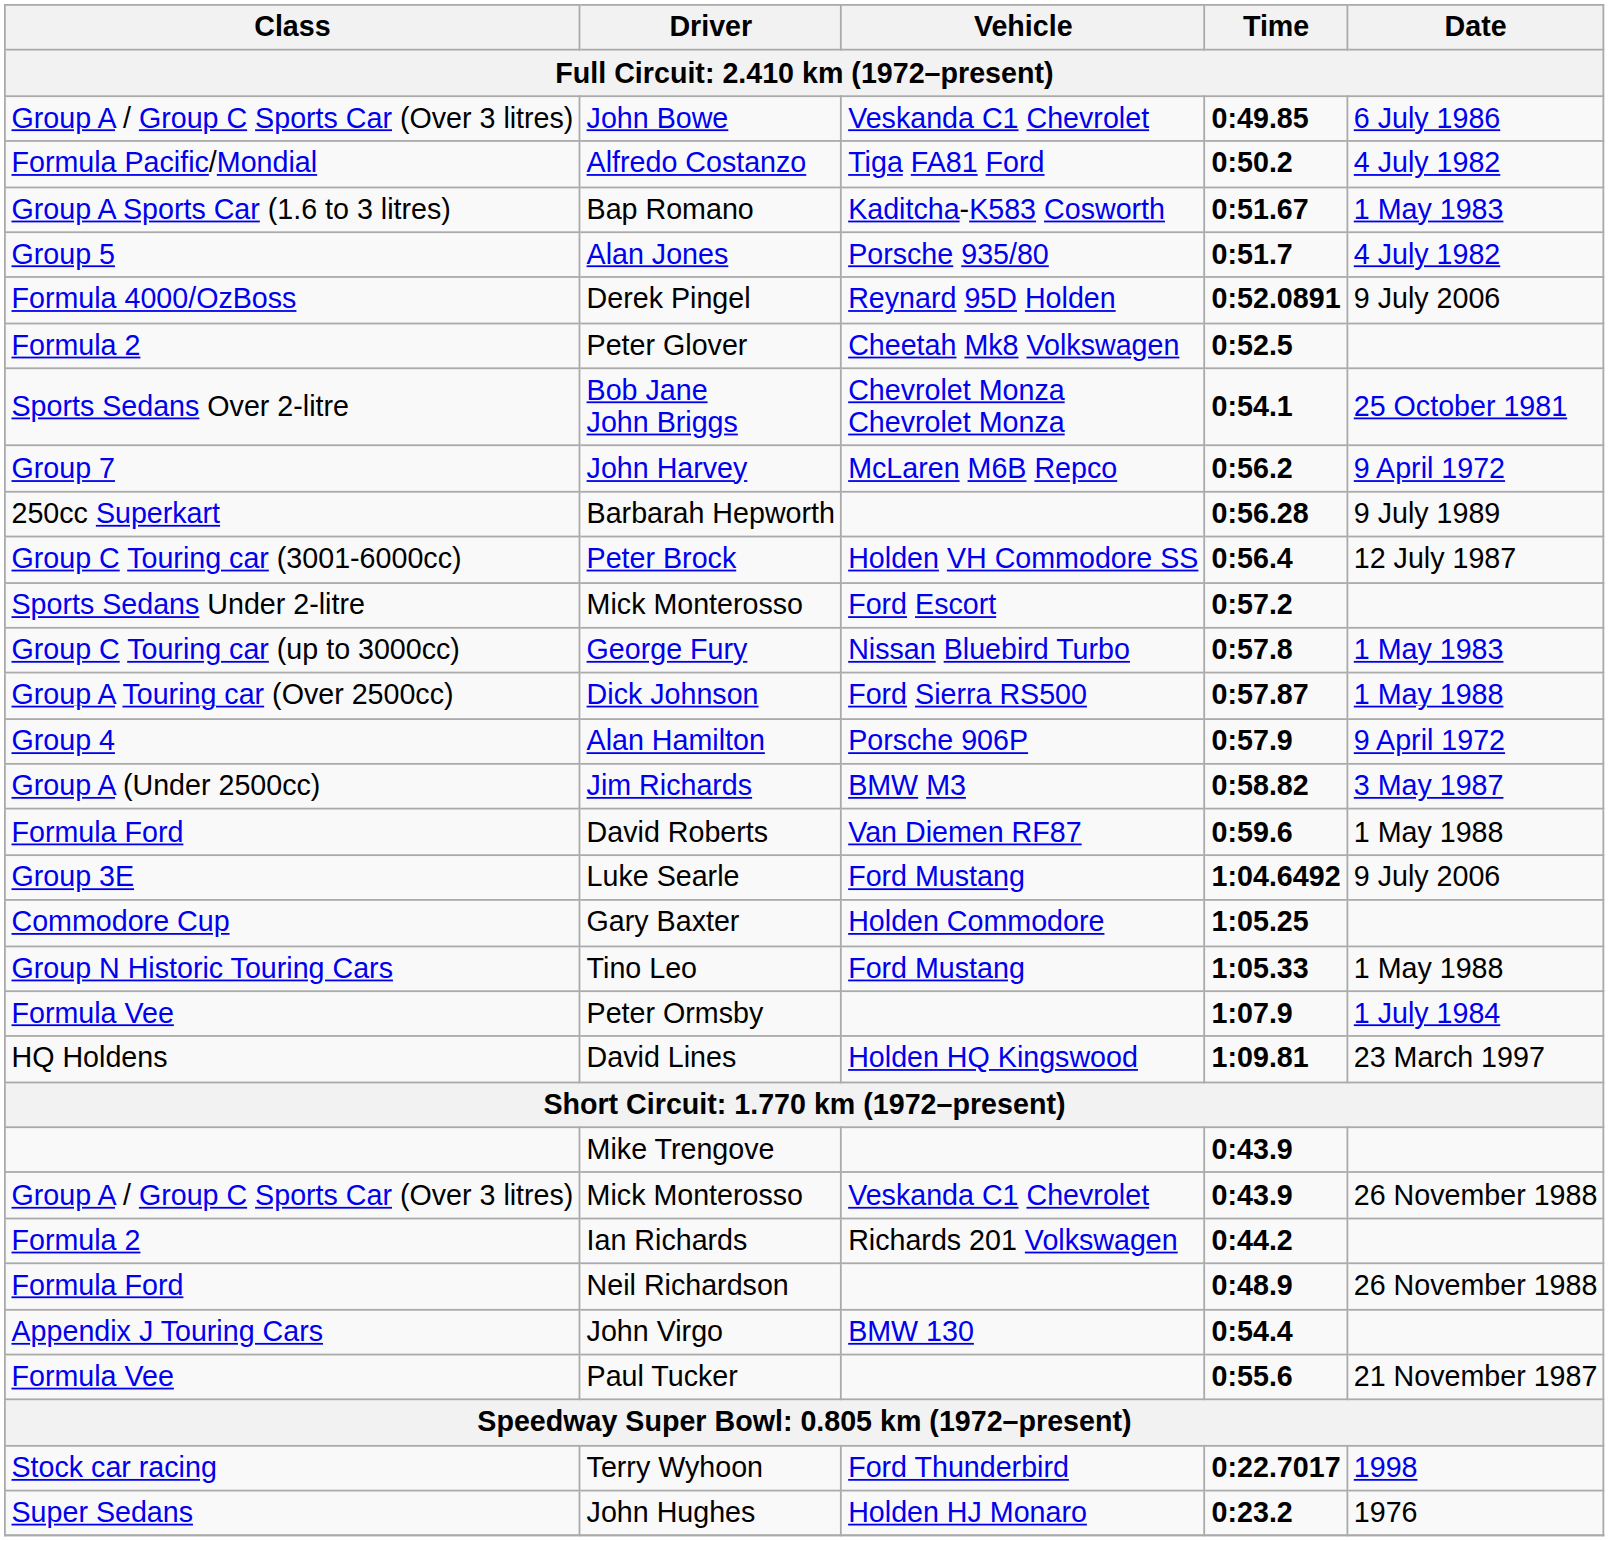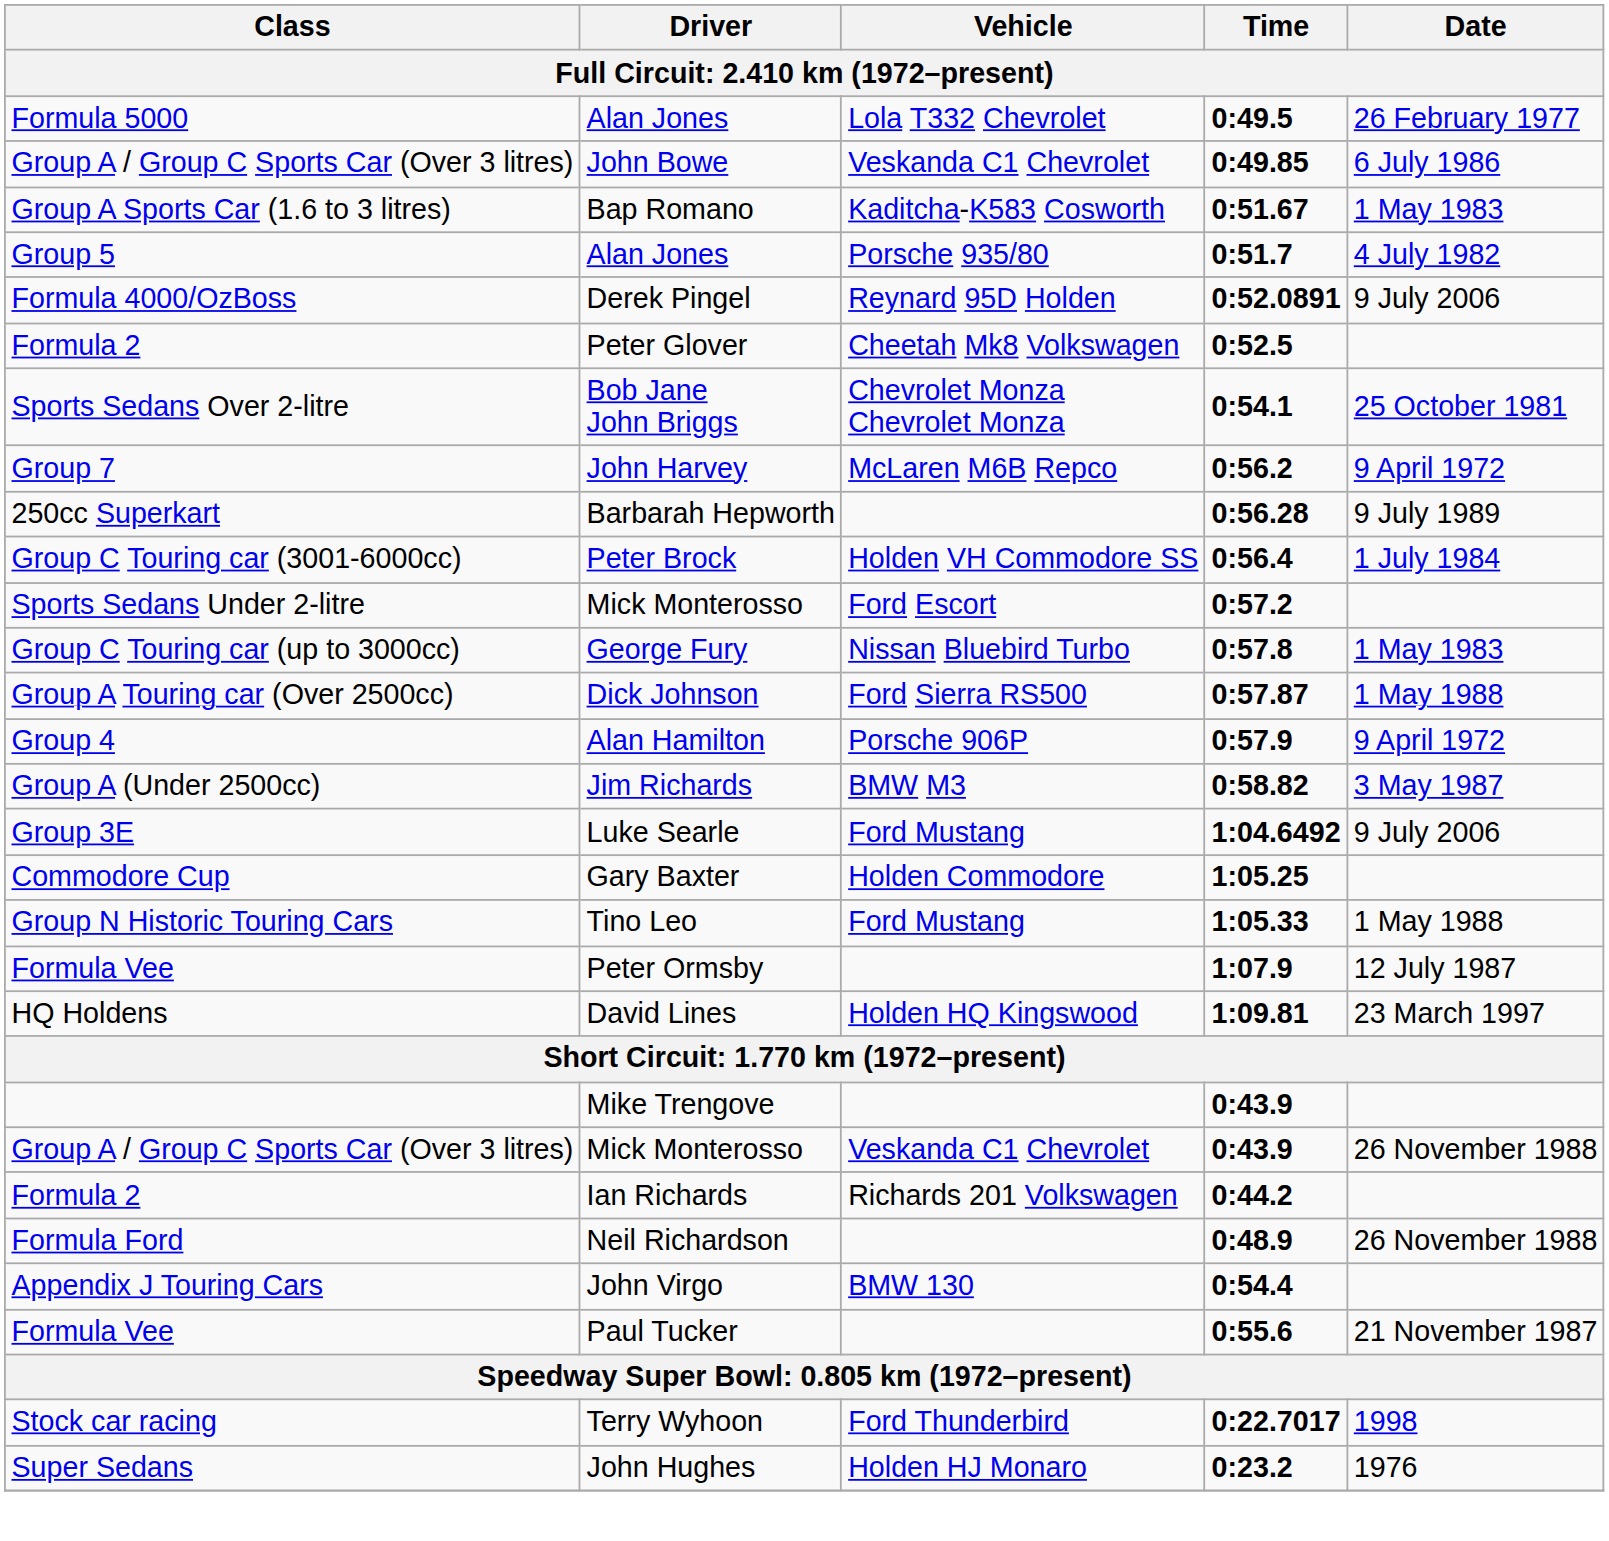+ row: Formula 5000 | Alan Jones | Lola T332 Chevrolet | 0:49.5 | 26 February 1977
- row: Formula Pacific/Mondial | Alfredo Costanzo | Tiga FA81 Ford | 0:50.2 | 4 July 1982
Peter Brock | Date: 12 July 1987 -> 1 July 1984
- row: Formula Ford | David Roberts | Van Diemen RF87 | 0:59.6 | 1 May 1988
Peter Ormsby | Date: 1 July 1984 -> 12 July 1987
